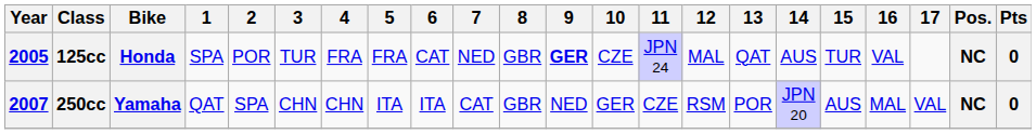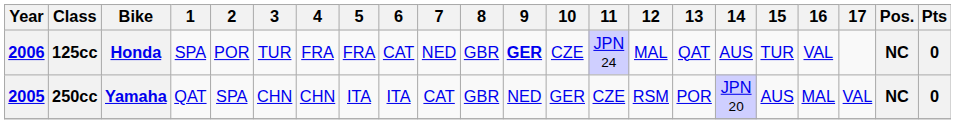125cc | Year: 2005 -> 2006
250cc | Year: 2007 -> 2005
